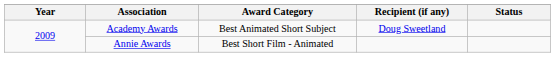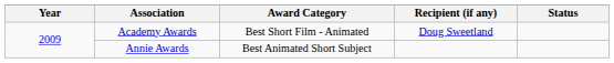Academy Awards | Award Category: Best Animated Short Subject -> Best Short Film - Animated
Annie Awards | Award Category: Best Short Film - Animated -> Best Animated Short Subject
